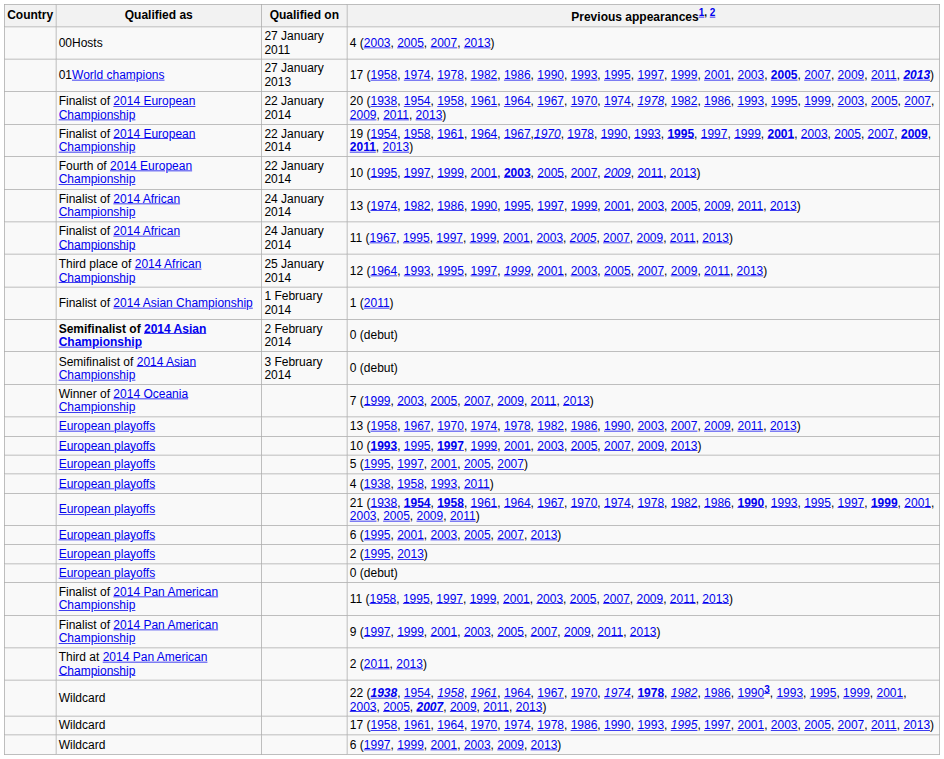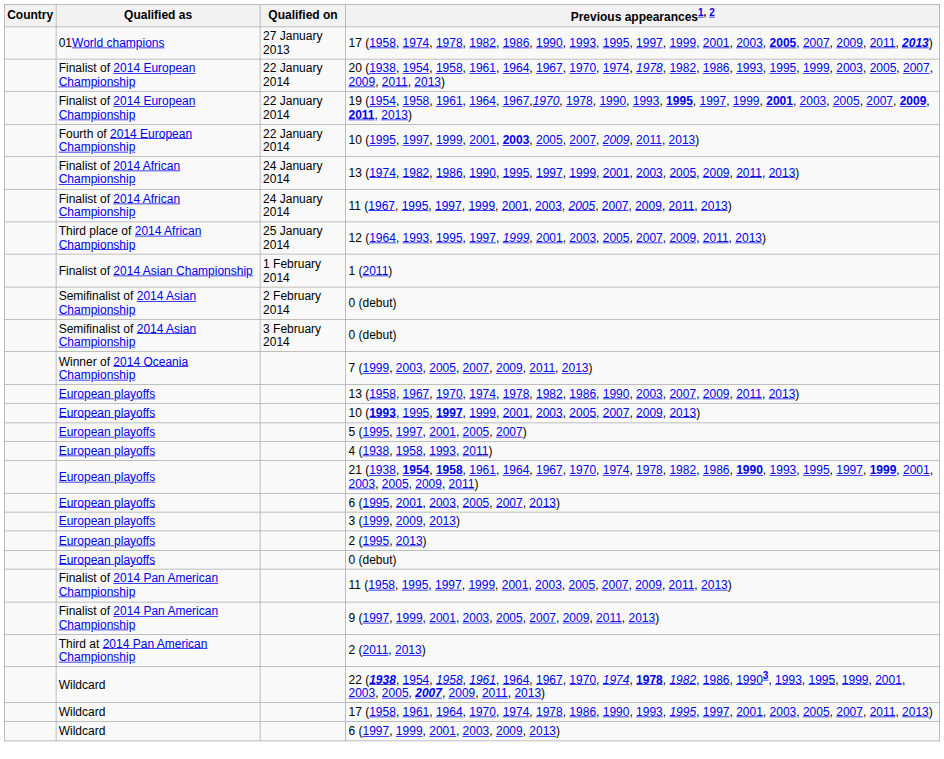- row: 00Hosts | 27 January 2011 | 4 (2003, 2005, 2007, 2013)
2 February 2014 / 0 (debut) | Qualified as: bold -> normal
+ row: European playoffs | 3 (1999, 2009, 2013)
